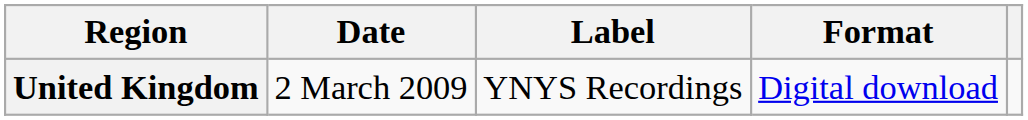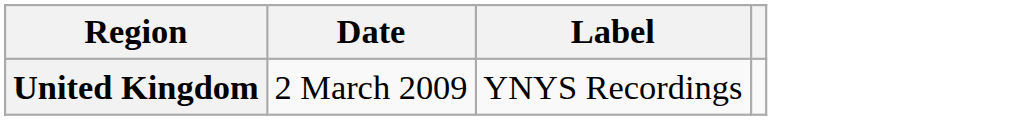- column: Format | Digital download
